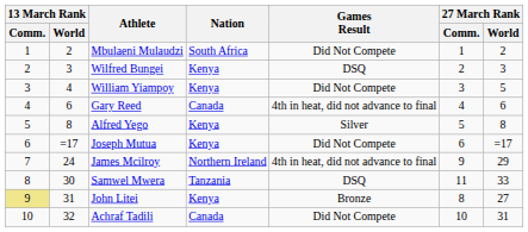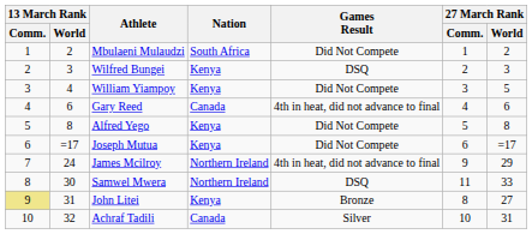Alfred Yego | Games Result: Silver -> Did Not Compete
Samwel Mwera | Nation: Tanzania -> Northern Ireland
Achraf Tadili | Games Result: Did Not Compete -> Silver
